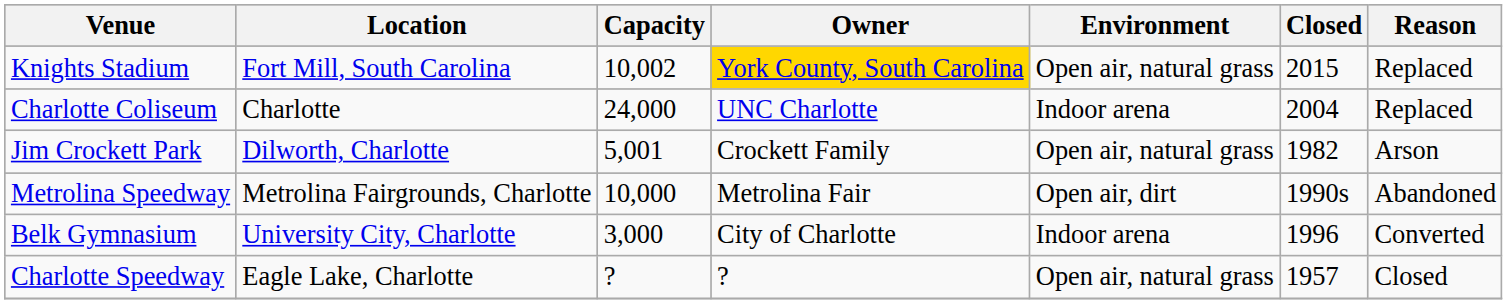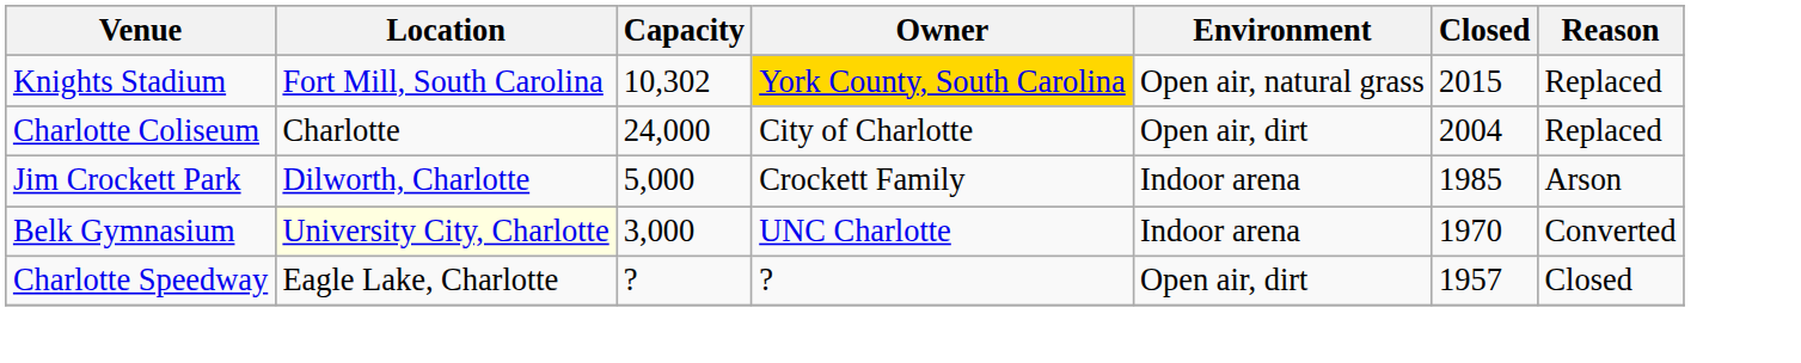Knights Stadium | Capacity: 10,002 -> 10,302
Charlotte Coliseum | Owner: UNC Charlotte -> City of Charlotte
Charlotte Coliseum | Environment: Indoor arena -> Open air, dirt
Jim Crockett Park | Capacity: 5,001 -> 5,000
Jim Crockett Park | Environment: Open air, natural grass -> Indoor arena
Jim Crockett Park | Closed: 1982 -> 1985
- row: Metrolina Speedway | Metrolina Fairgrounds, Charlotte | 10,000 | Metrolina Fair | Open air, dirt | 1990s | Abandoned
Belk Gymnasium | Location: no background -> lightyellow background
Belk Gymnasium | Owner: City of Charlotte -> UNC Charlotte
Belk Gymnasium | Closed: 1996 -> 1970
Charlotte Speedway | Environment: Open air, natural grass -> Open air, dirt
